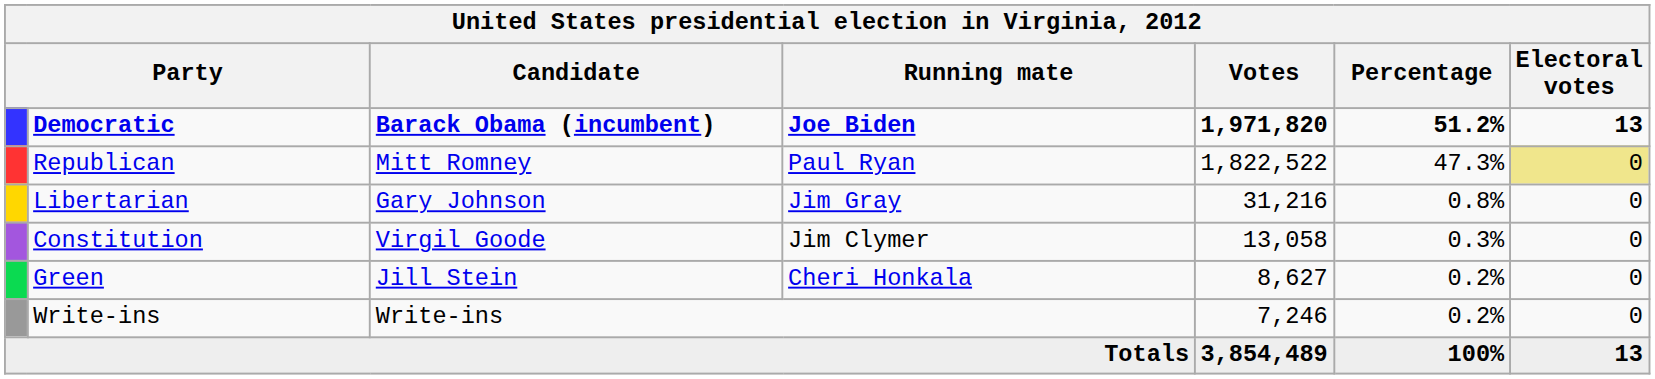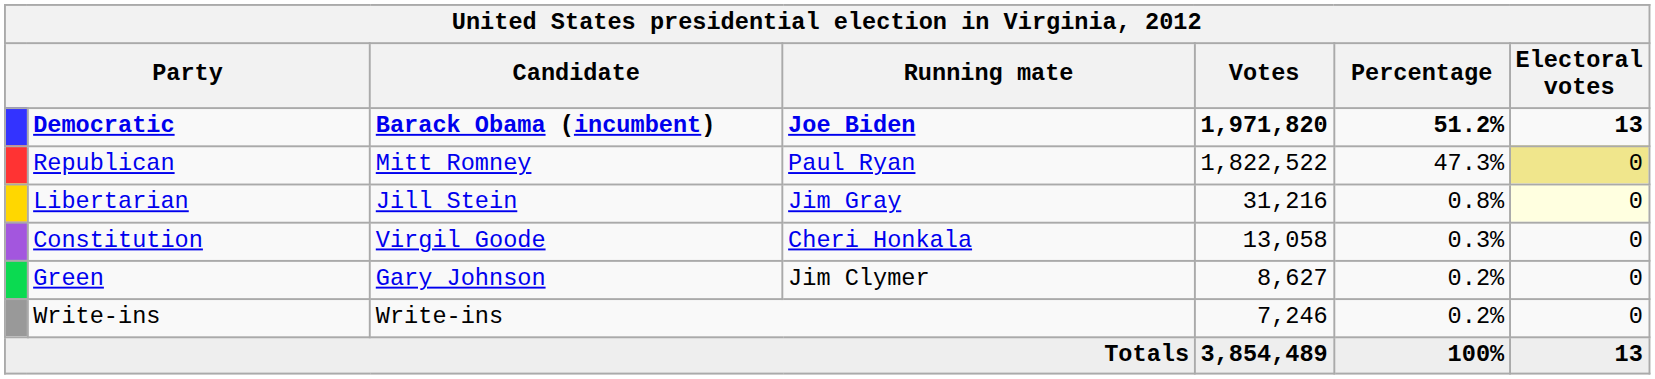Libertarian | Candidate: Gary Johnson -> Jill Stein
Libertarian | Electoral votes: no background -> lightyellow background
Constitution | Running mate: Jim Clymer -> Cheri Honkala
Green | Candidate: Jill Stein -> Gary Johnson
Green | Running mate: Cheri Honkala -> Jim Clymer
